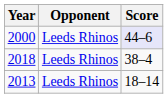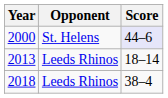2000 | Opponent: Leeds Rhinos -> St. Helens
rows swapped: 2013 <-> 2018
